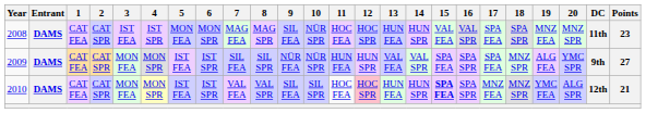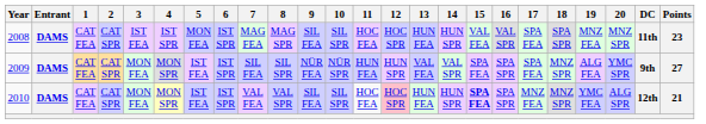2008 | 6: MON SPR -> IST SPR
2008 | 10: NÜR SPR -> SIL SPR
